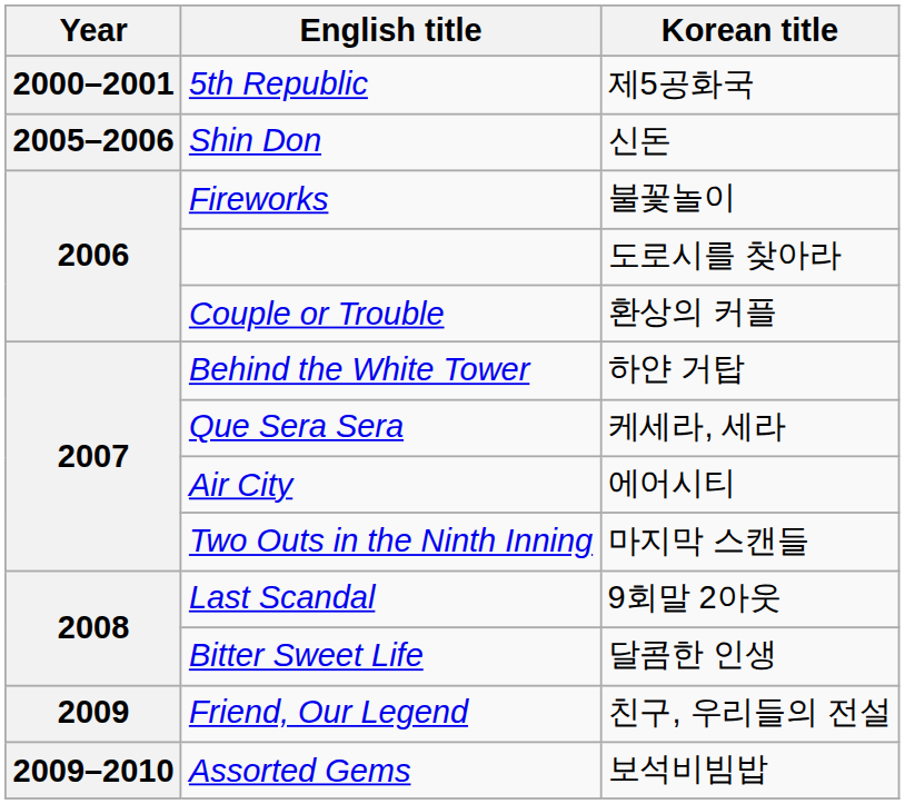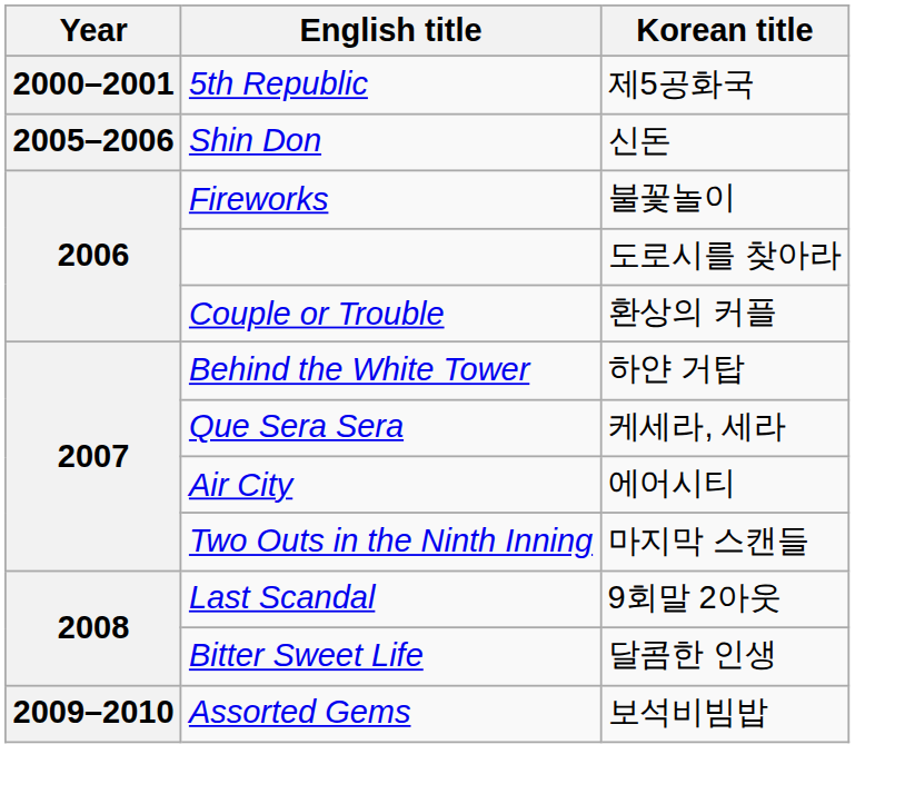- row: 2009 | Friend, Our Legend | 친구, 우리들의 전설
